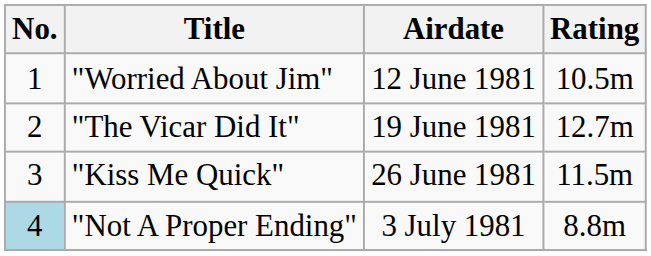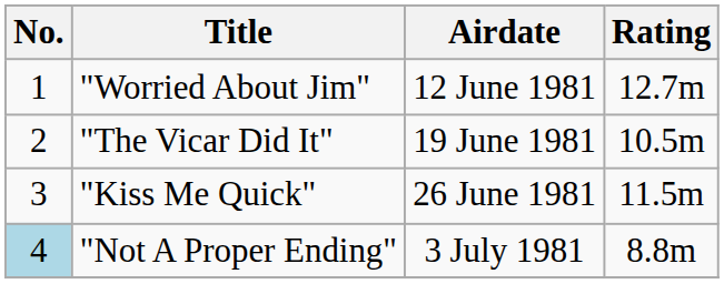"Worried About Jim" | Rating: 10.5m -> 12.7m
"The Vicar Did It" | Rating: 12.7m -> 10.5m
